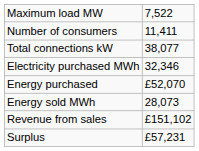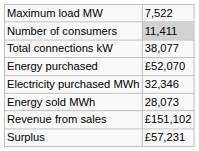Number of consumers | column 2: no background -> lightgrey background
rows swapped: Electricity purchased MWh <-> Energy purchased
